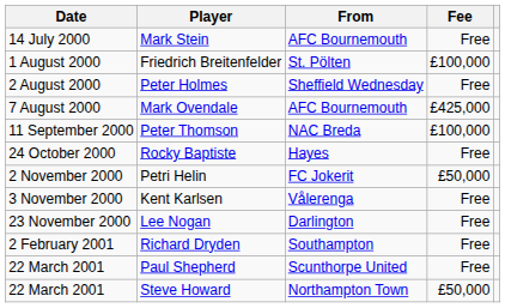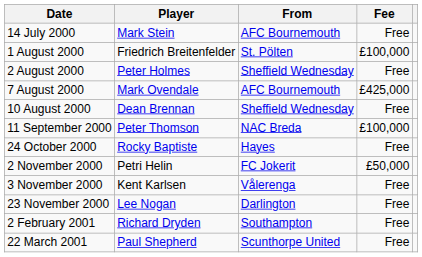+ row: 10 August 2000 | Dean Brennan | Sheffield Wednesday | Free
- row: 22 March 2001 | Steve Howard | Northampton Town | £50,000
